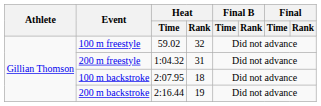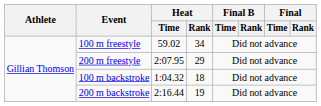100 m freestyle | Heat / Rank: 32 -> 34
200 m freestyle | Heat / Time: 1:04.32 -> 2:07.95
200 m freestyle | Heat / Rank: 31 -> 29
100 m backstroke | Heat / Time: 2:07.95 -> 1:04.32
